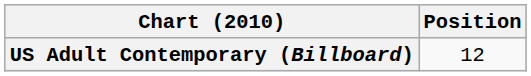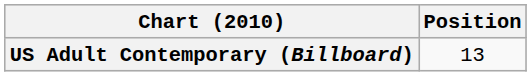US Adult Contemporary (Billboard) | Position: 12 -> 13
